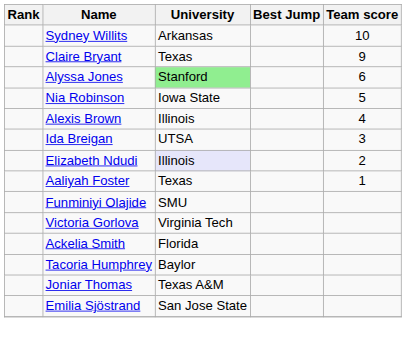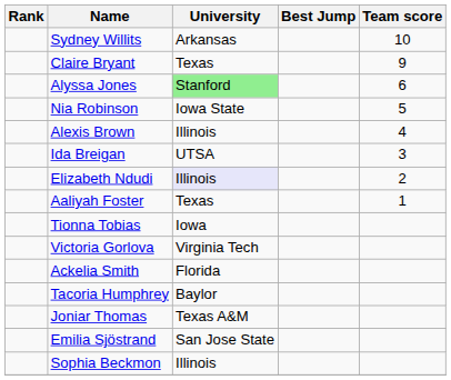+ row: Tionna Tobias | Iowa
- row: Funminiyi Olajide | SMU
+ row: Sophia Beckmon | Illinois
